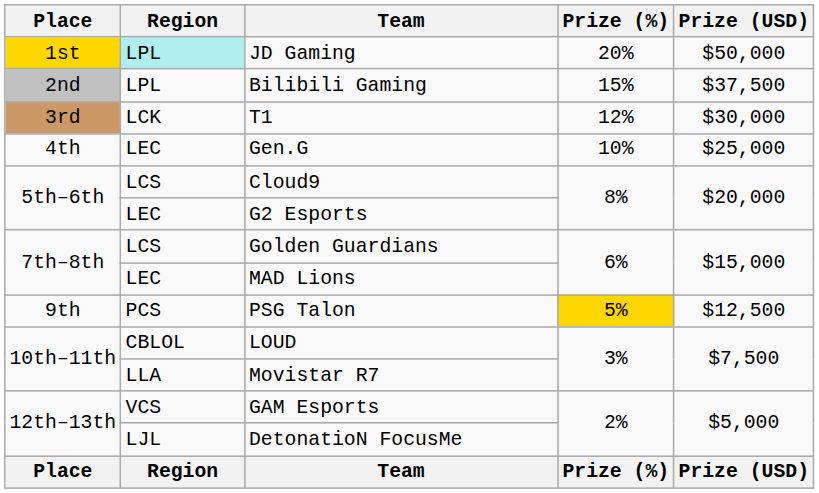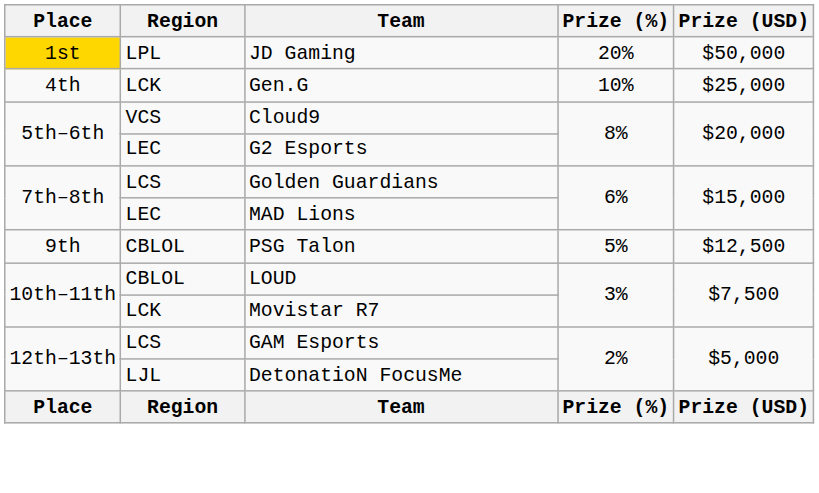JD Gaming | Region: paleturquoise background -> no background
- row: 2nd | LPL | Bilibili Gaming | 15% | $37,500
- row: 3rd | LCK | T1 | 12% | $30,000
Gen.G | Region: LEC -> LCK
Cloud9 | Region: LCS -> VCS
PSG Talon | Region: PCS -> CBLOL
PSG Talon | Prize (%): gold background -> no background
Movistar R7 | Region: LLA -> LCK
GAM Esports | Region: VCS -> LCS
